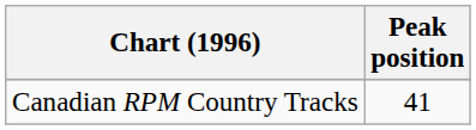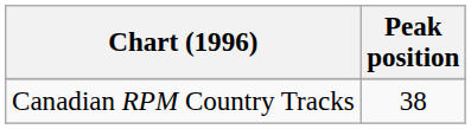Canadian RPM Country Tracks | Peak position: 41 -> 38
